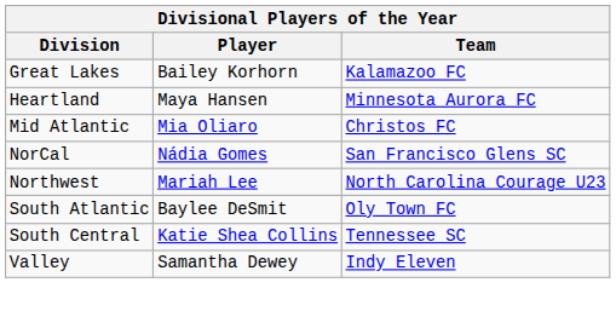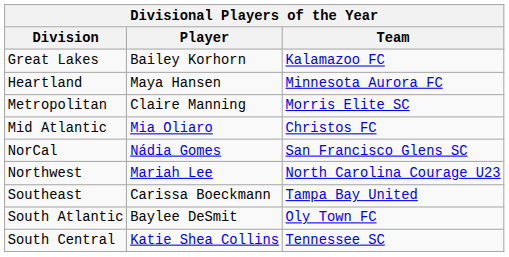+ row: Metropolitan | Claire Manning | Morris Elite SC
+ row: Southeast | Carissa Boeckmann | Tampa Bay United
- row: Valley | Samantha Dewey | Indy Eleven
